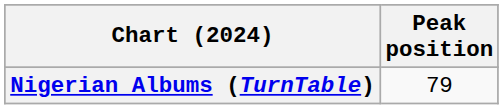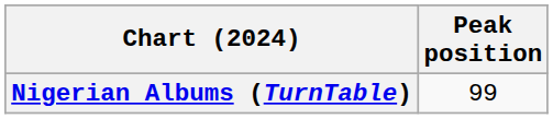Nigerian Albums (TurnTable) | Peak position: 79 -> 99
